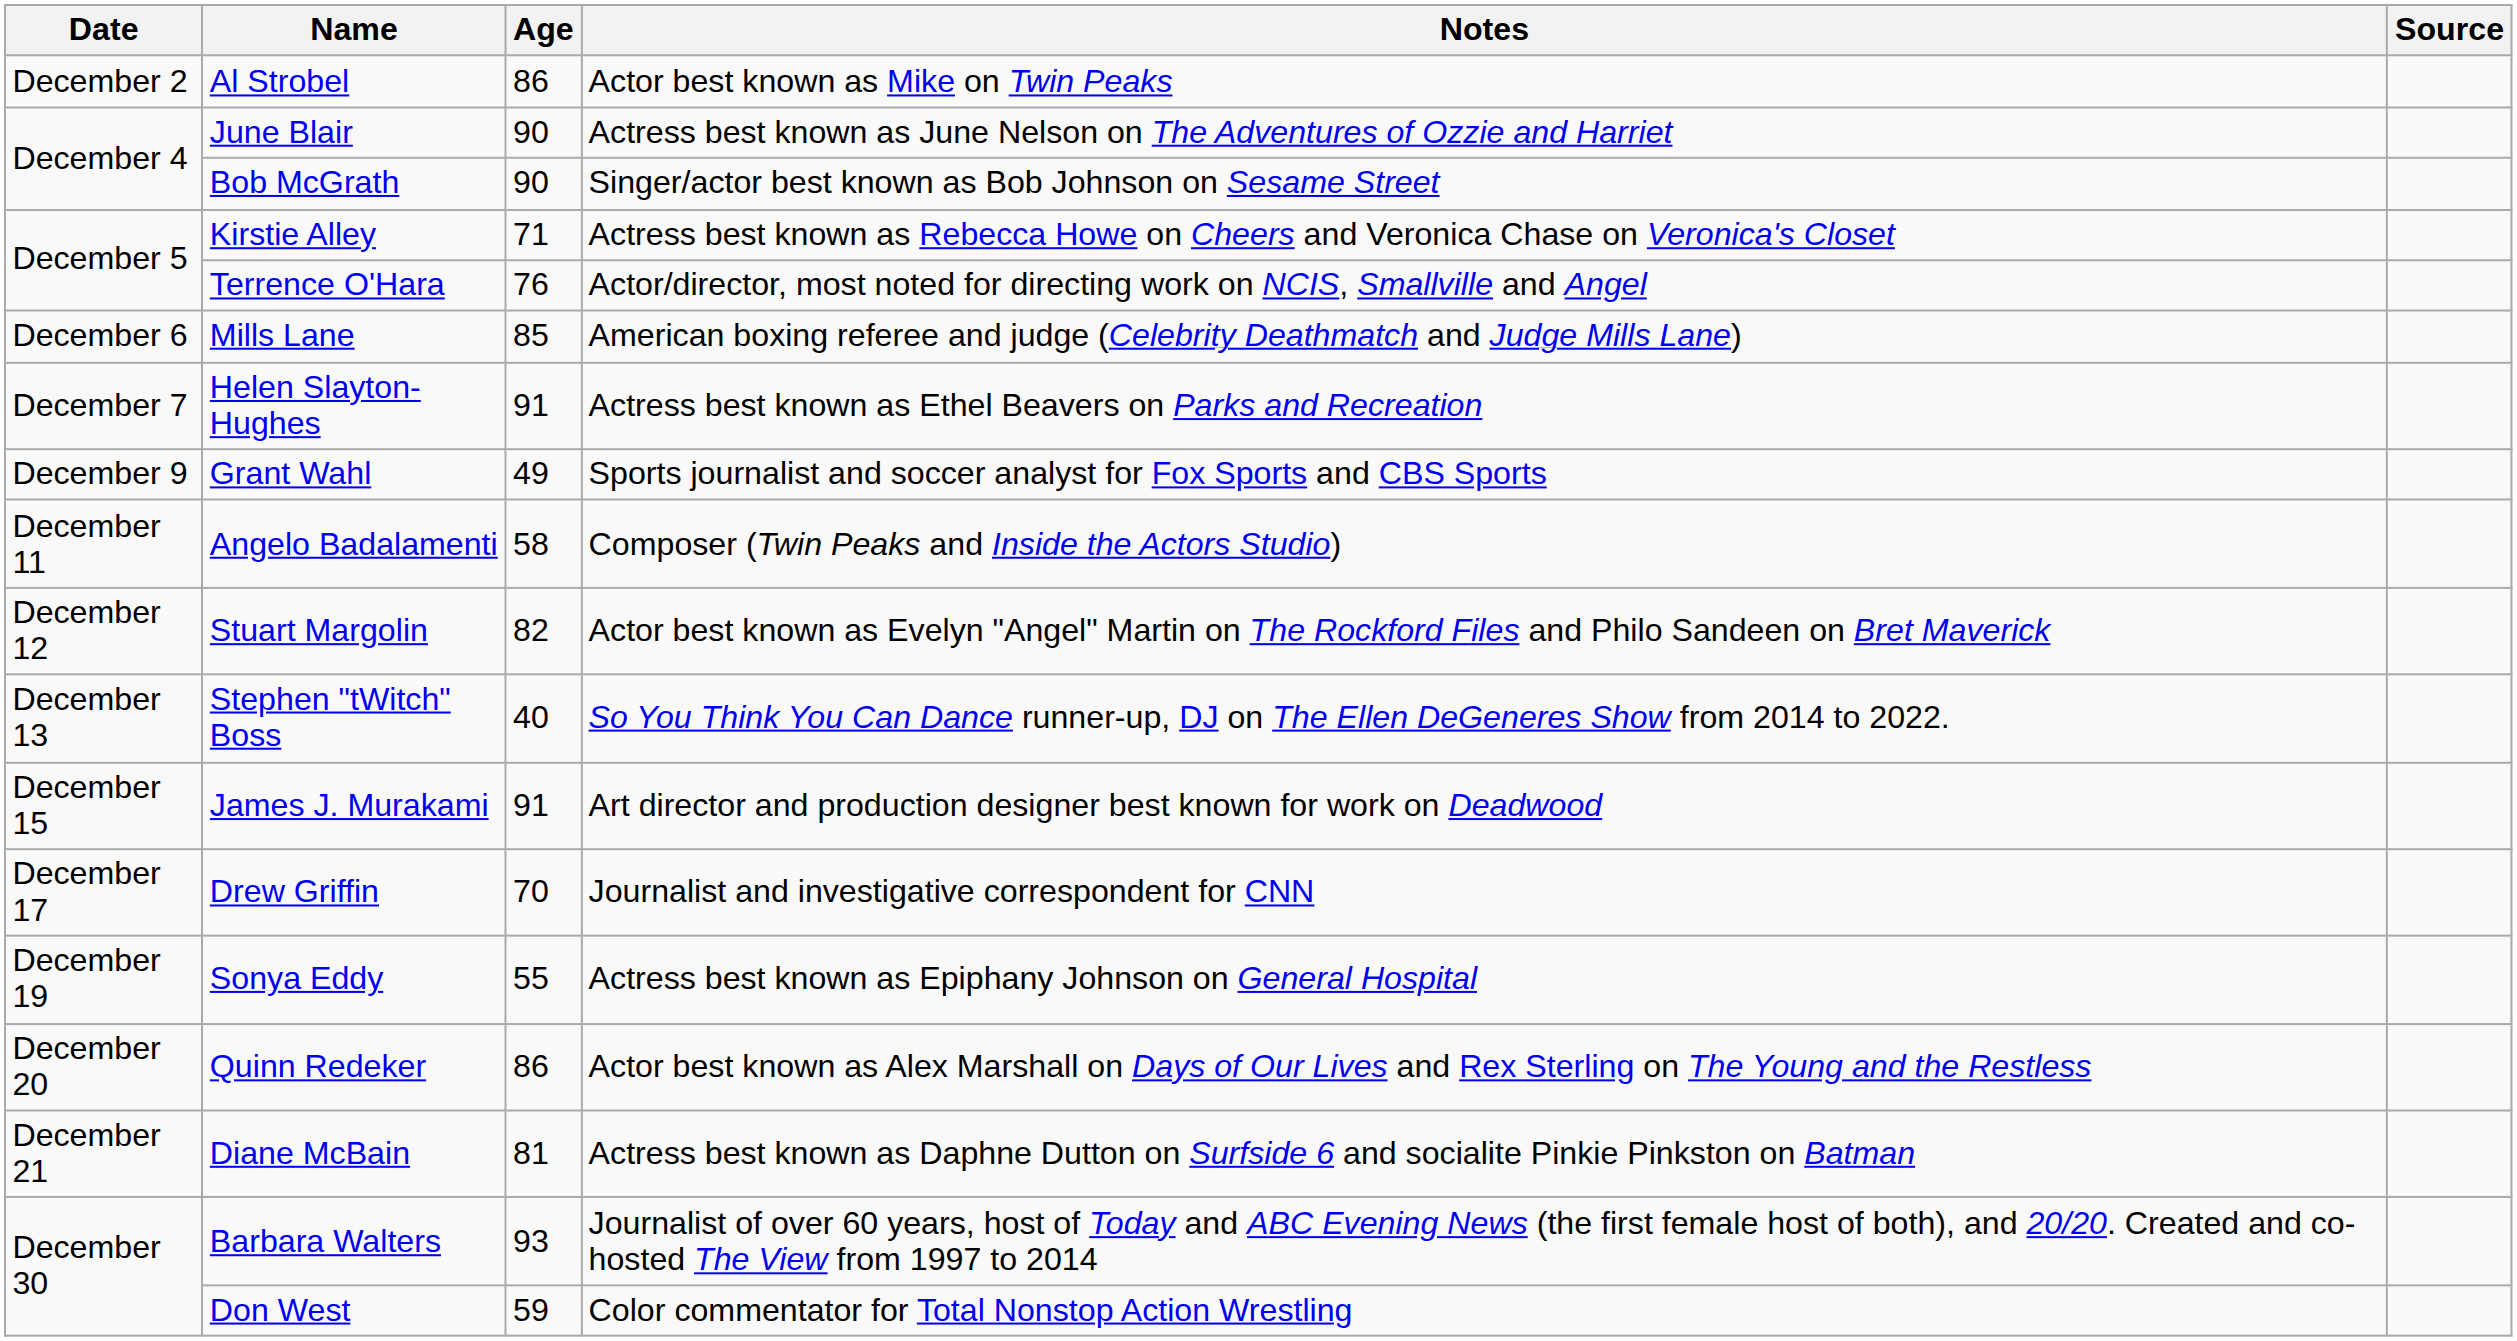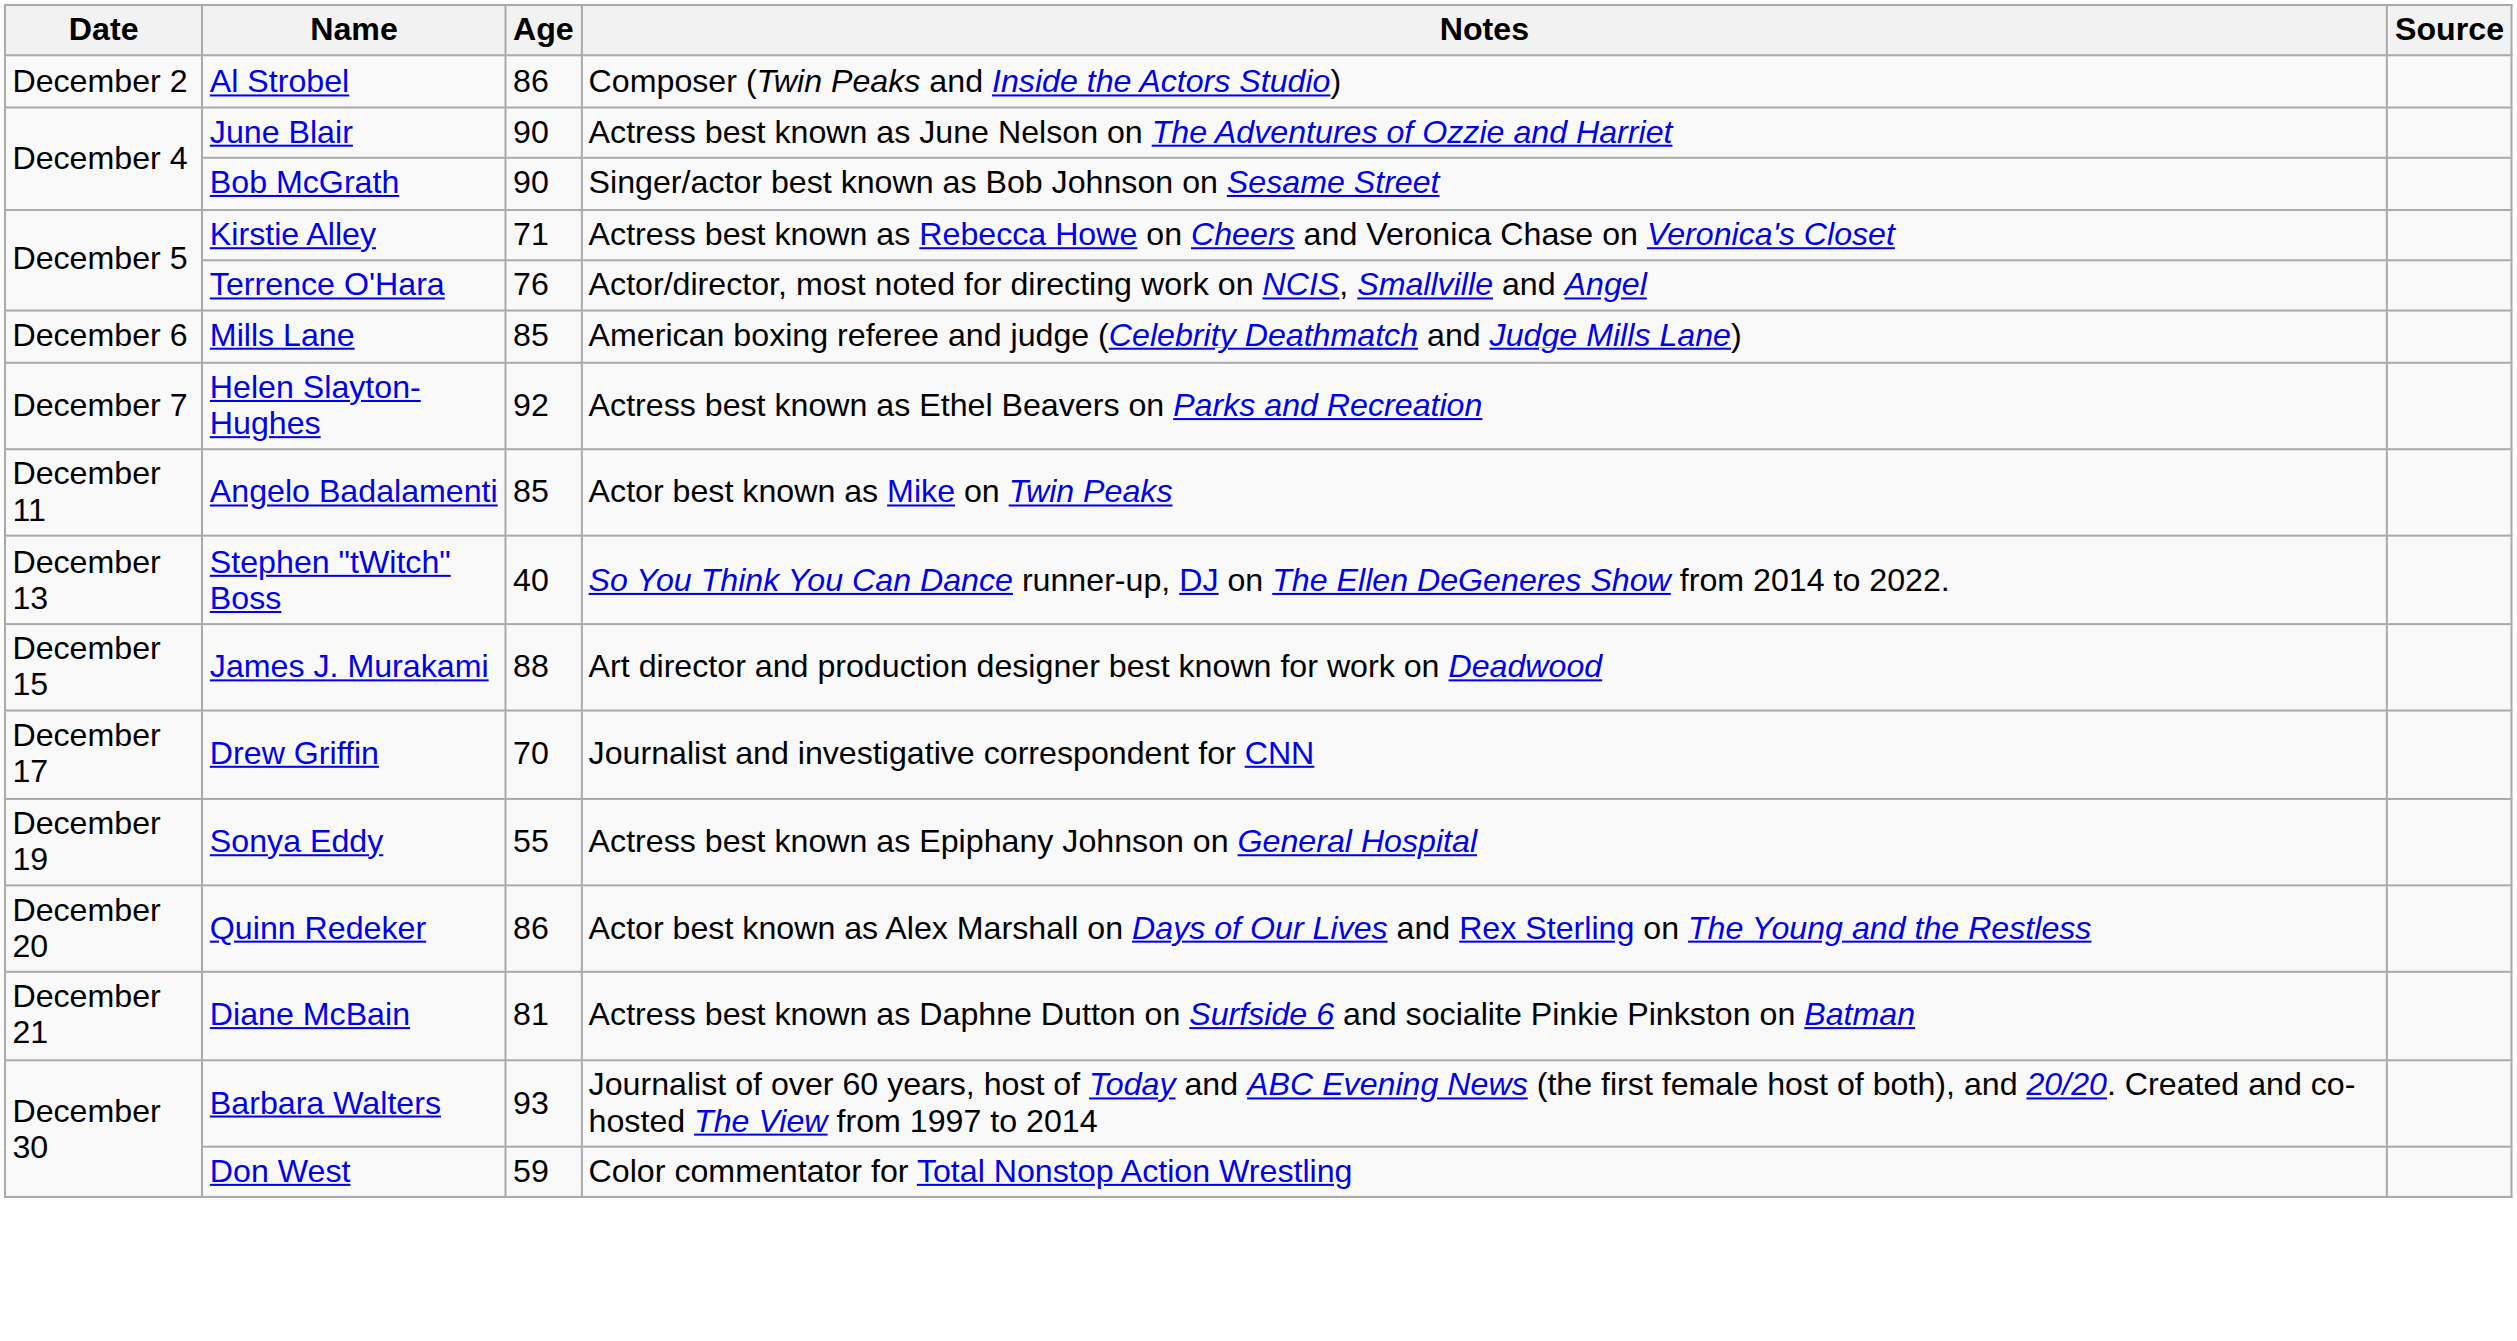Al Strobel | Notes: Actor best known as Mike on Twin Peaks -> Composer (Twin Peaks and Inside the Actors Studio)
Helen Slayton-Hughes | Age: 91 -> 92
- row: December 9 | Grant Wahl | 49 | Sports journalist and soccer analyst for Fox Sports and CBS Sports
Angelo Badalamenti | Age: 58 -> 85
Angelo Badalamenti | Notes: Composer (Twin Peaks and Inside the Actors Studio) -> Actor best known as Mike on Twin Peaks
- row: December 12 | Stuart Margolin | 82 | Actor best known as Evelyn "Angel" Martin on The Rockford Files and Philo Sandeen on Bret Maverick
James J. Murakami | Age: 91 -> 88
